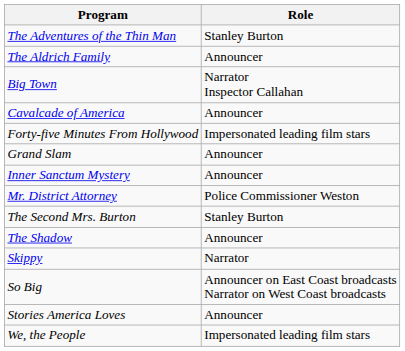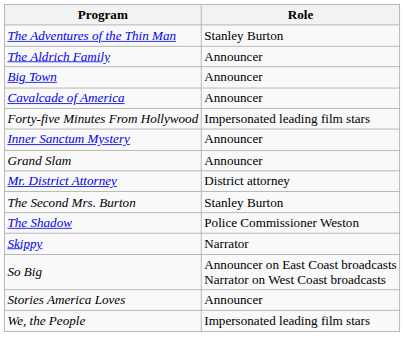Big Town | Role: Narrator Inspector Callahan -> Announcer
rows swapped: Grand Slam <-> Inner Sanctum Mystery
Mr. District Attorney | Role: Police Commissioner Weston -> District attorney
The Shadow | Role: Announcer -> Police Commissioner Weston
